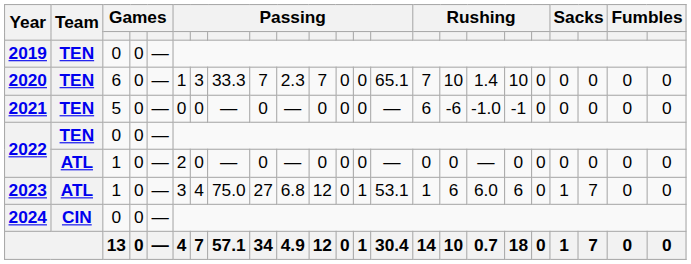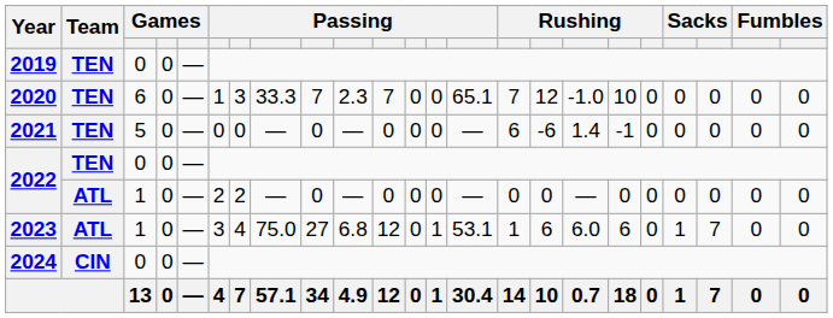2020 | column 16: 10 -> 12
2020 | column 17: 1.4 -> -1.0
2021 | column 17: -1.0 -> 1.4
2022 / 1 | column 7: 0 -> 2
